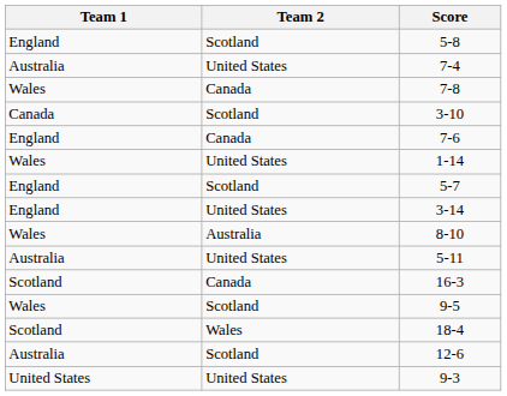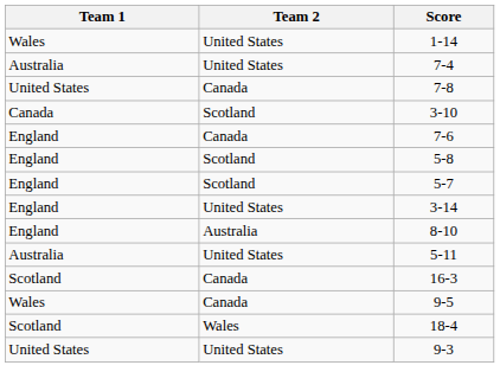rows swapped: 5-8 <-> 1-14
7-8 | Team 1: Wales -> United States
8-10 | Team 1: Wales -> England
9-5 | Team 2: Scotland -> Canada
- row: Australia | Scotland | 12-6
